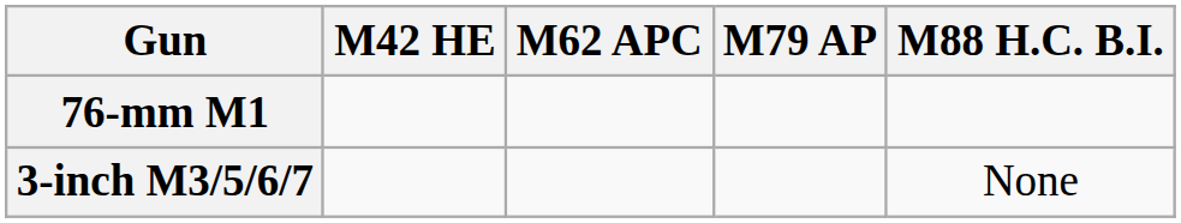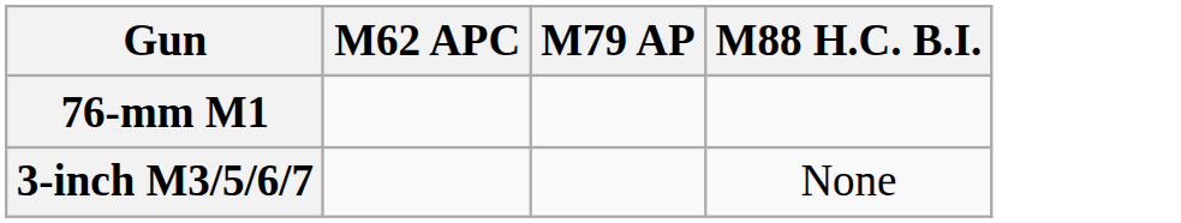- column: M42 HE
